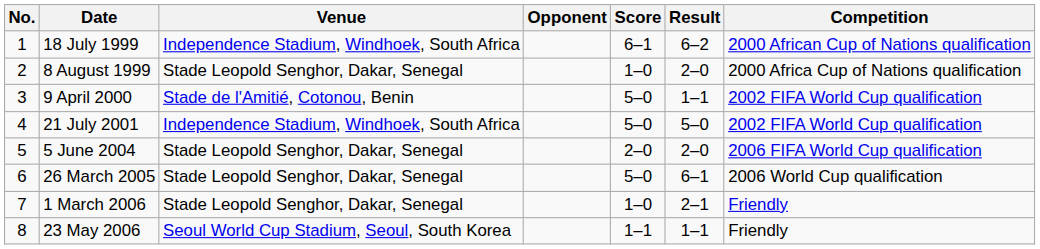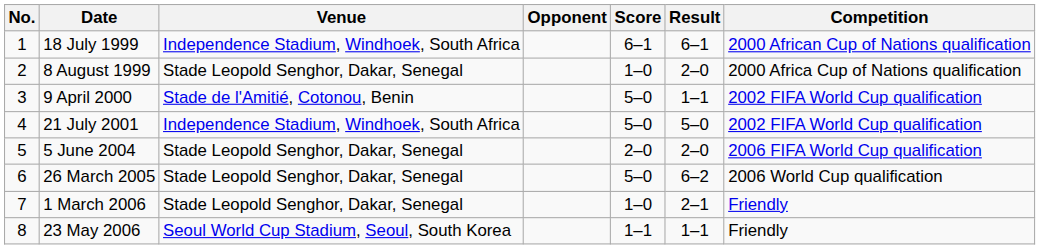18 July 1999 | Result: 6–2 -> 6–1
26 March 2005 | Result: 6–1 -> 6–2
